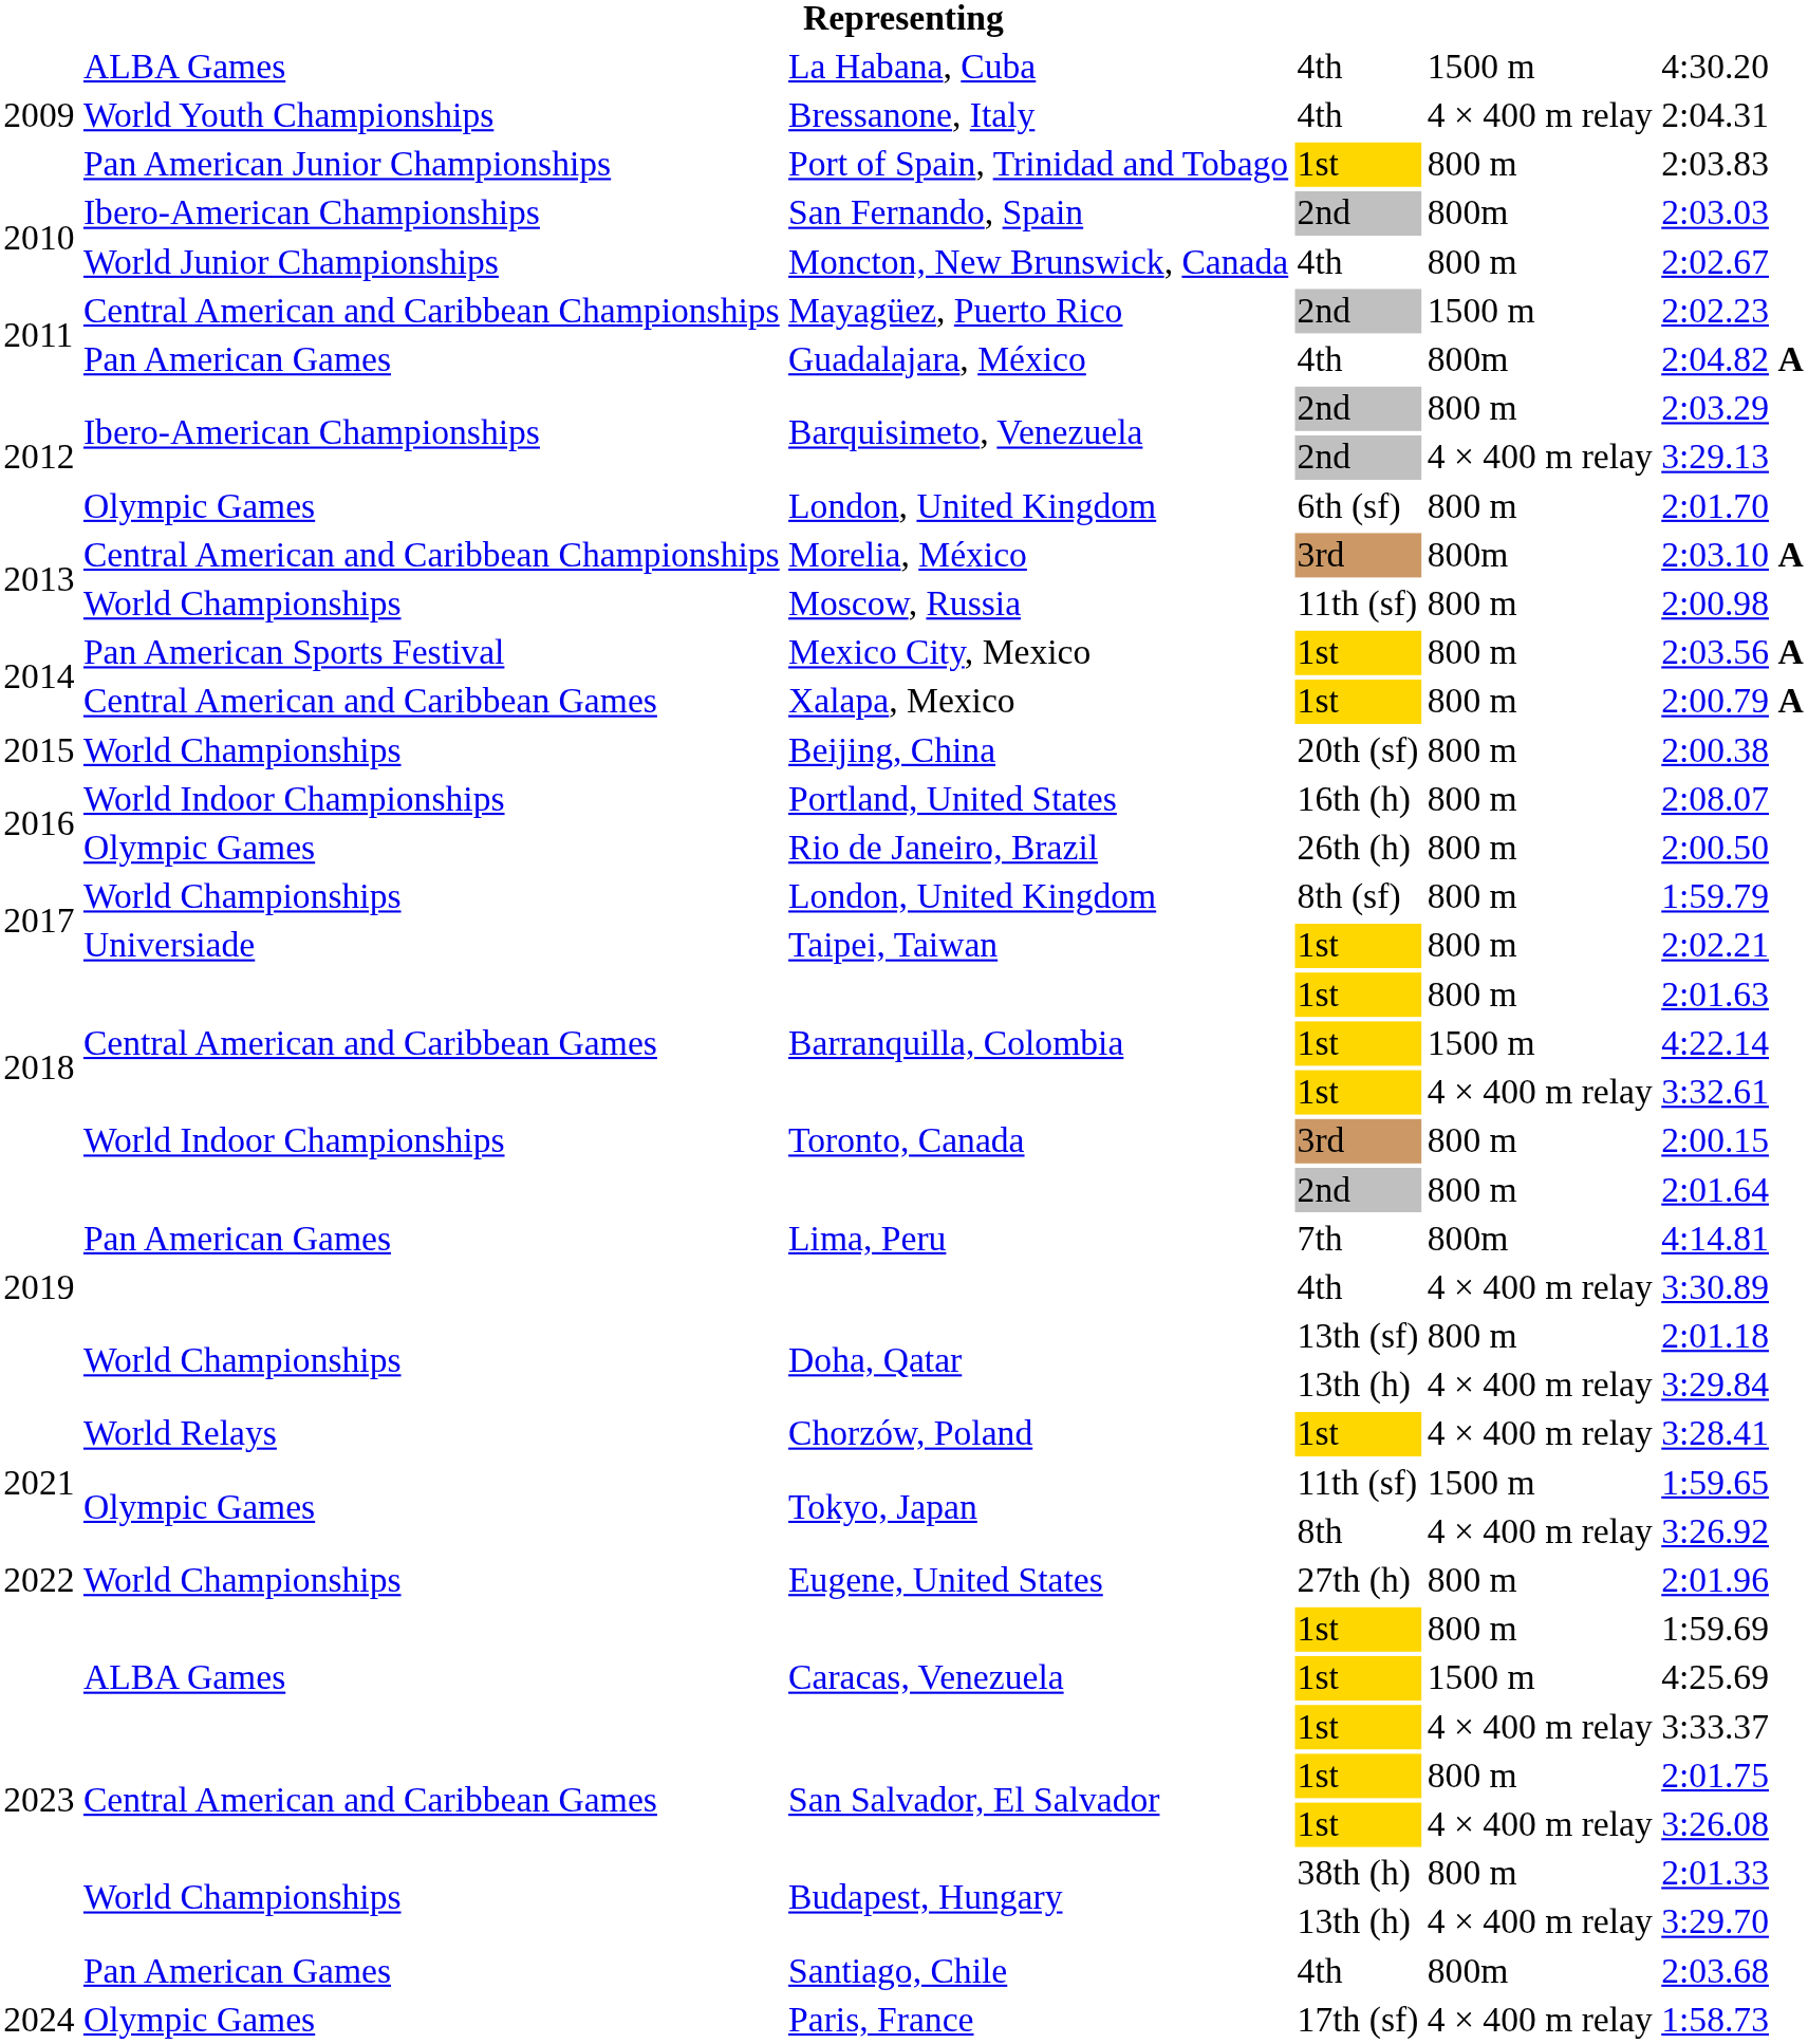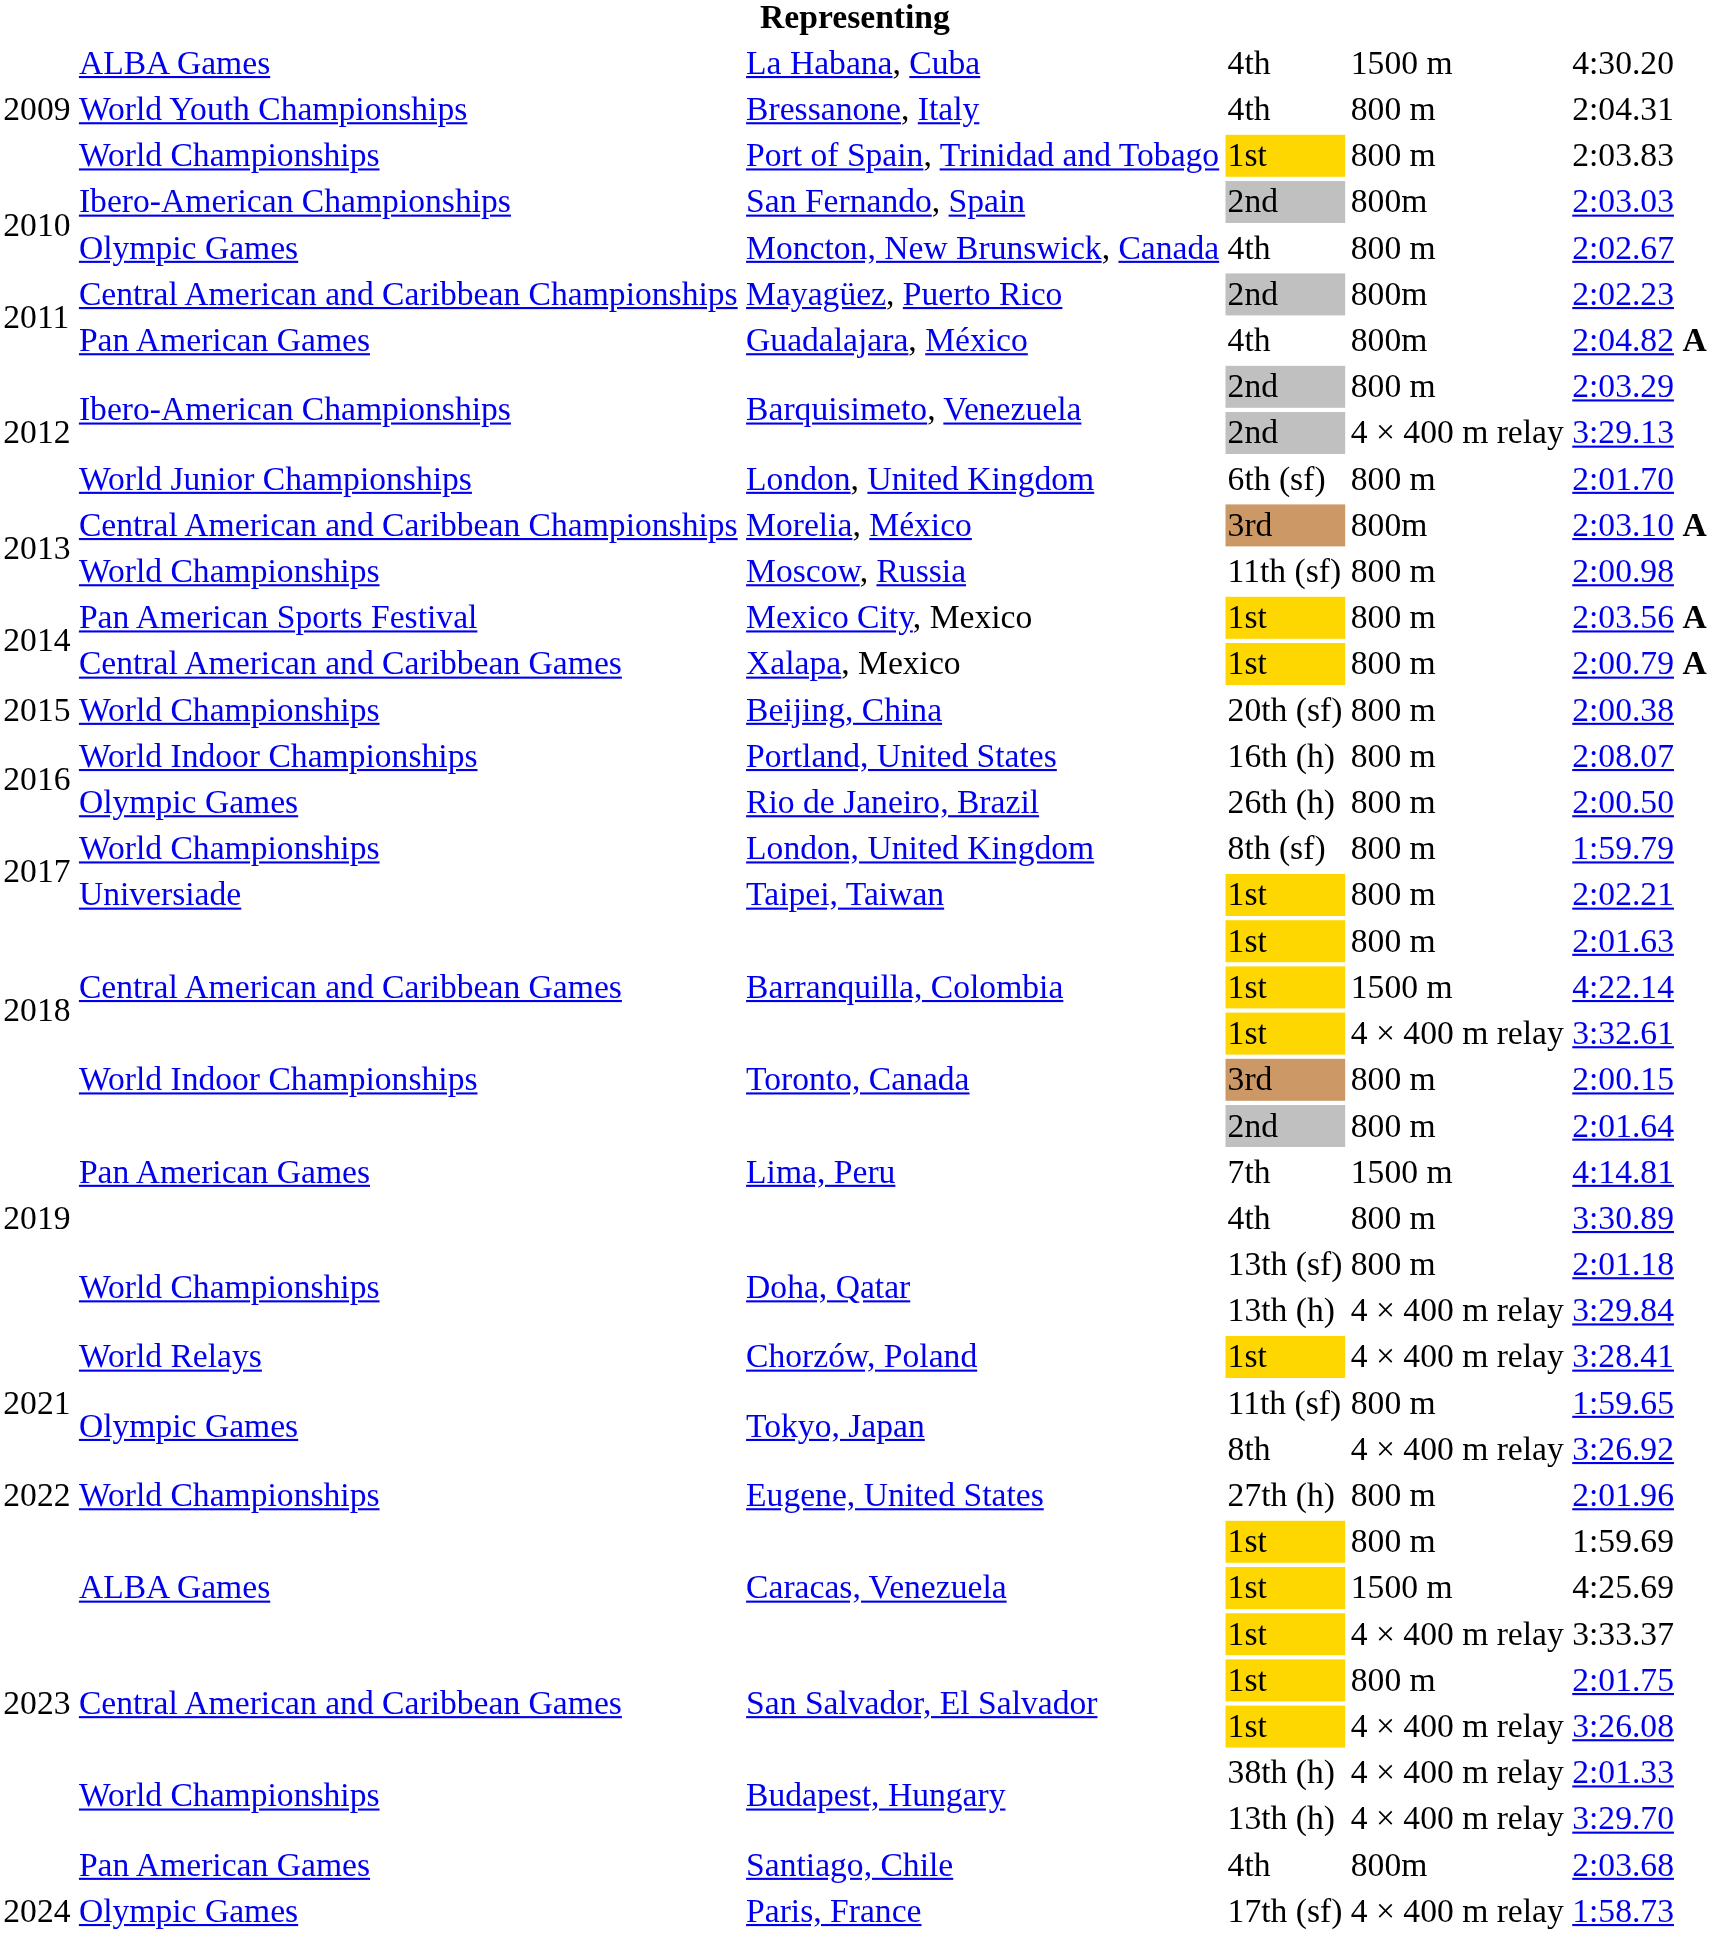Bressanone, Italy | column 5: 4 × 400 m relay -> 800 m
Port of Spain, Trinidad and Tobago | column 2: Pan American Junior Championships -> World Championships
Moncton, New Brunswick, Canada | column 2: World Junior Championships -> Olympic Games
Mayagüez, Puerto Rico | column 5: 1500 m -> 800m
London, United Kingdom / 6th (sf) | column 2: Olympic Games -> World Junior Championships
Lima, Peru / 7th | column 5: 800m -> 1500 m
Lima, Peru / 4th | column 5: 4 × 400 m relay -> 800 m
Tokyo, Japan / 11th (sf) | column 5: 1500 m -> 800 m
Budapest, Hungary / 38th (h) | column 5: 800 m -> 4 × 400 m relay
